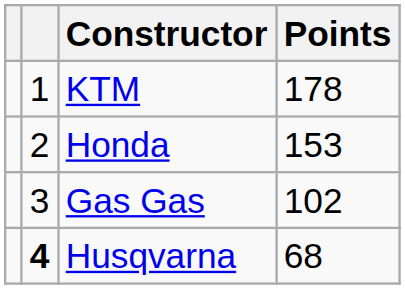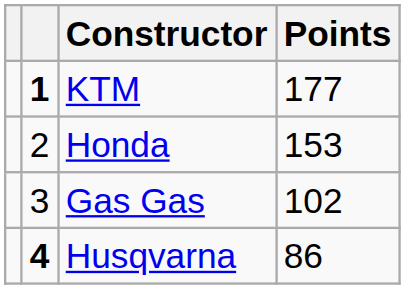KTM | column 2: normal -> bold
KTM | Points: 178 -> 177
Husqvarna | Points: 68 -> 86
